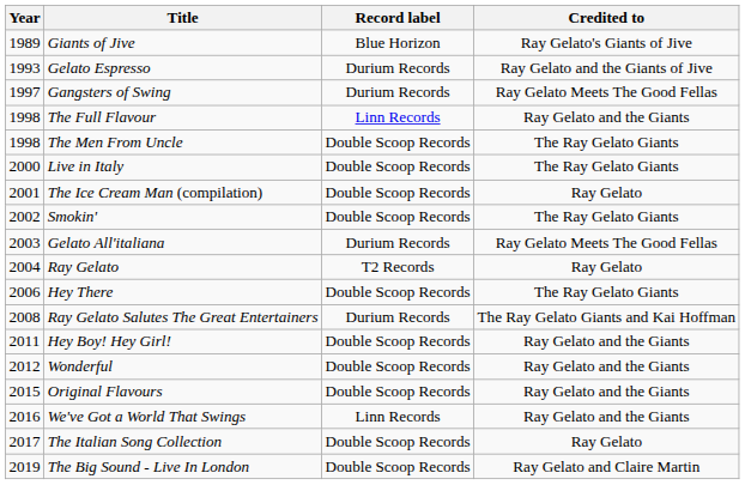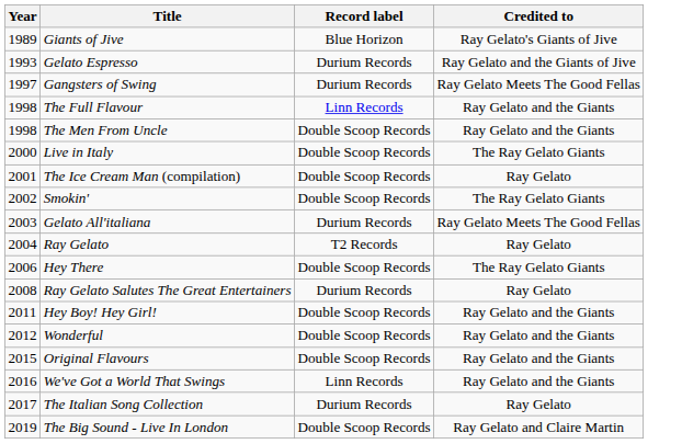The Men From Uncle | Credited to: The Ray Gelato Giants -> Ray Gelato and the Giants
Ray Gelato Salutes The Great Entertainers | Credited to: The Ray Gelato Giants and Kai Hoffman -> Ray Gelato
The Italian Song Collection | Record label: Double Scoop Records -> Durium Records
